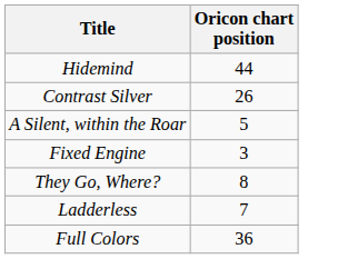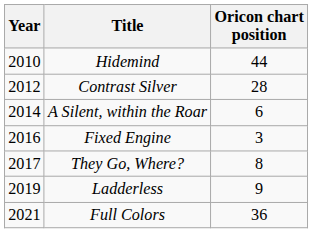+ column: Year | 2010 | 2012 | 2014 | 2016 | 2017 | 2019 | 2021
Contrast Silver | Oricon chart position: 26 -> 28
A Silent, within the Roar | Oricon chart position: 5 -> 6
Ladderless | Oricon chart position: 7 -> 9
